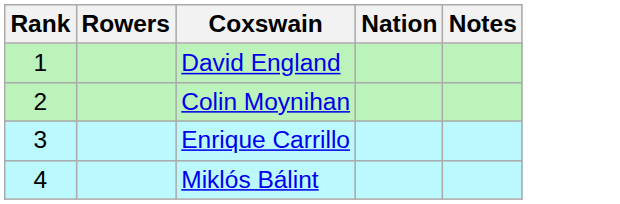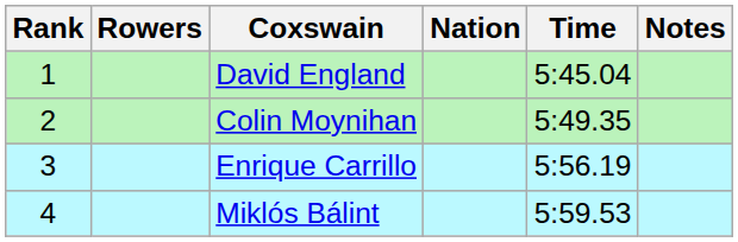+ column: Time | 5:45.04 | 5:49.35 | 5:56.19 | 5:59.53
